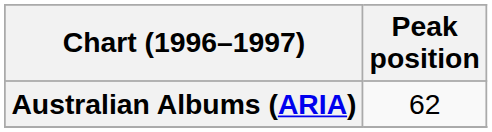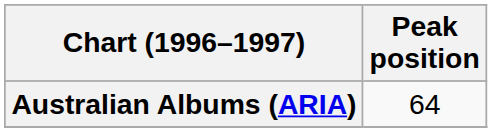Australian Albums (ARIA) | Peak position: 62 -> 64
